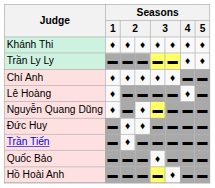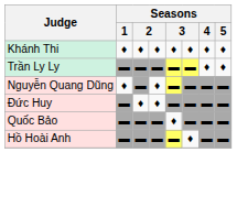- row: Chí Anh | ♦ | ♦ | ♦ | ♦ | ♦ | ▬ | ▬
- row: Lê Hoàng | ♦ | ▬ | ▬ | ▬ | ▬ | ♦ | ▬
- row: Trần Tiến | ▬ | ♦ | ▬ | ▬ | ▬ | ▬ | ▬
